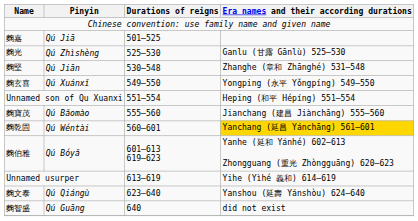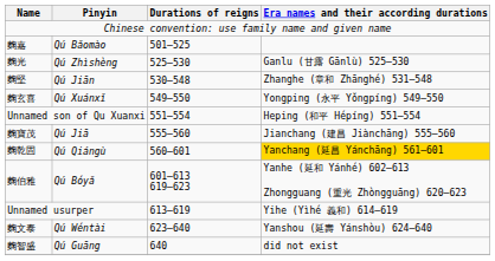麴嘉 | Pinyin: Qú Jiā -> Qú Bǎomào
麴寶茂 | Pinyin: Qú Bǎomào -> Qú Jiā
麴乾固 | Pinyin: Qú Wéntài -> Qú Qiángù
麴文泰 | Pinyin: Qú Qiángù -> Qú Wéntài
